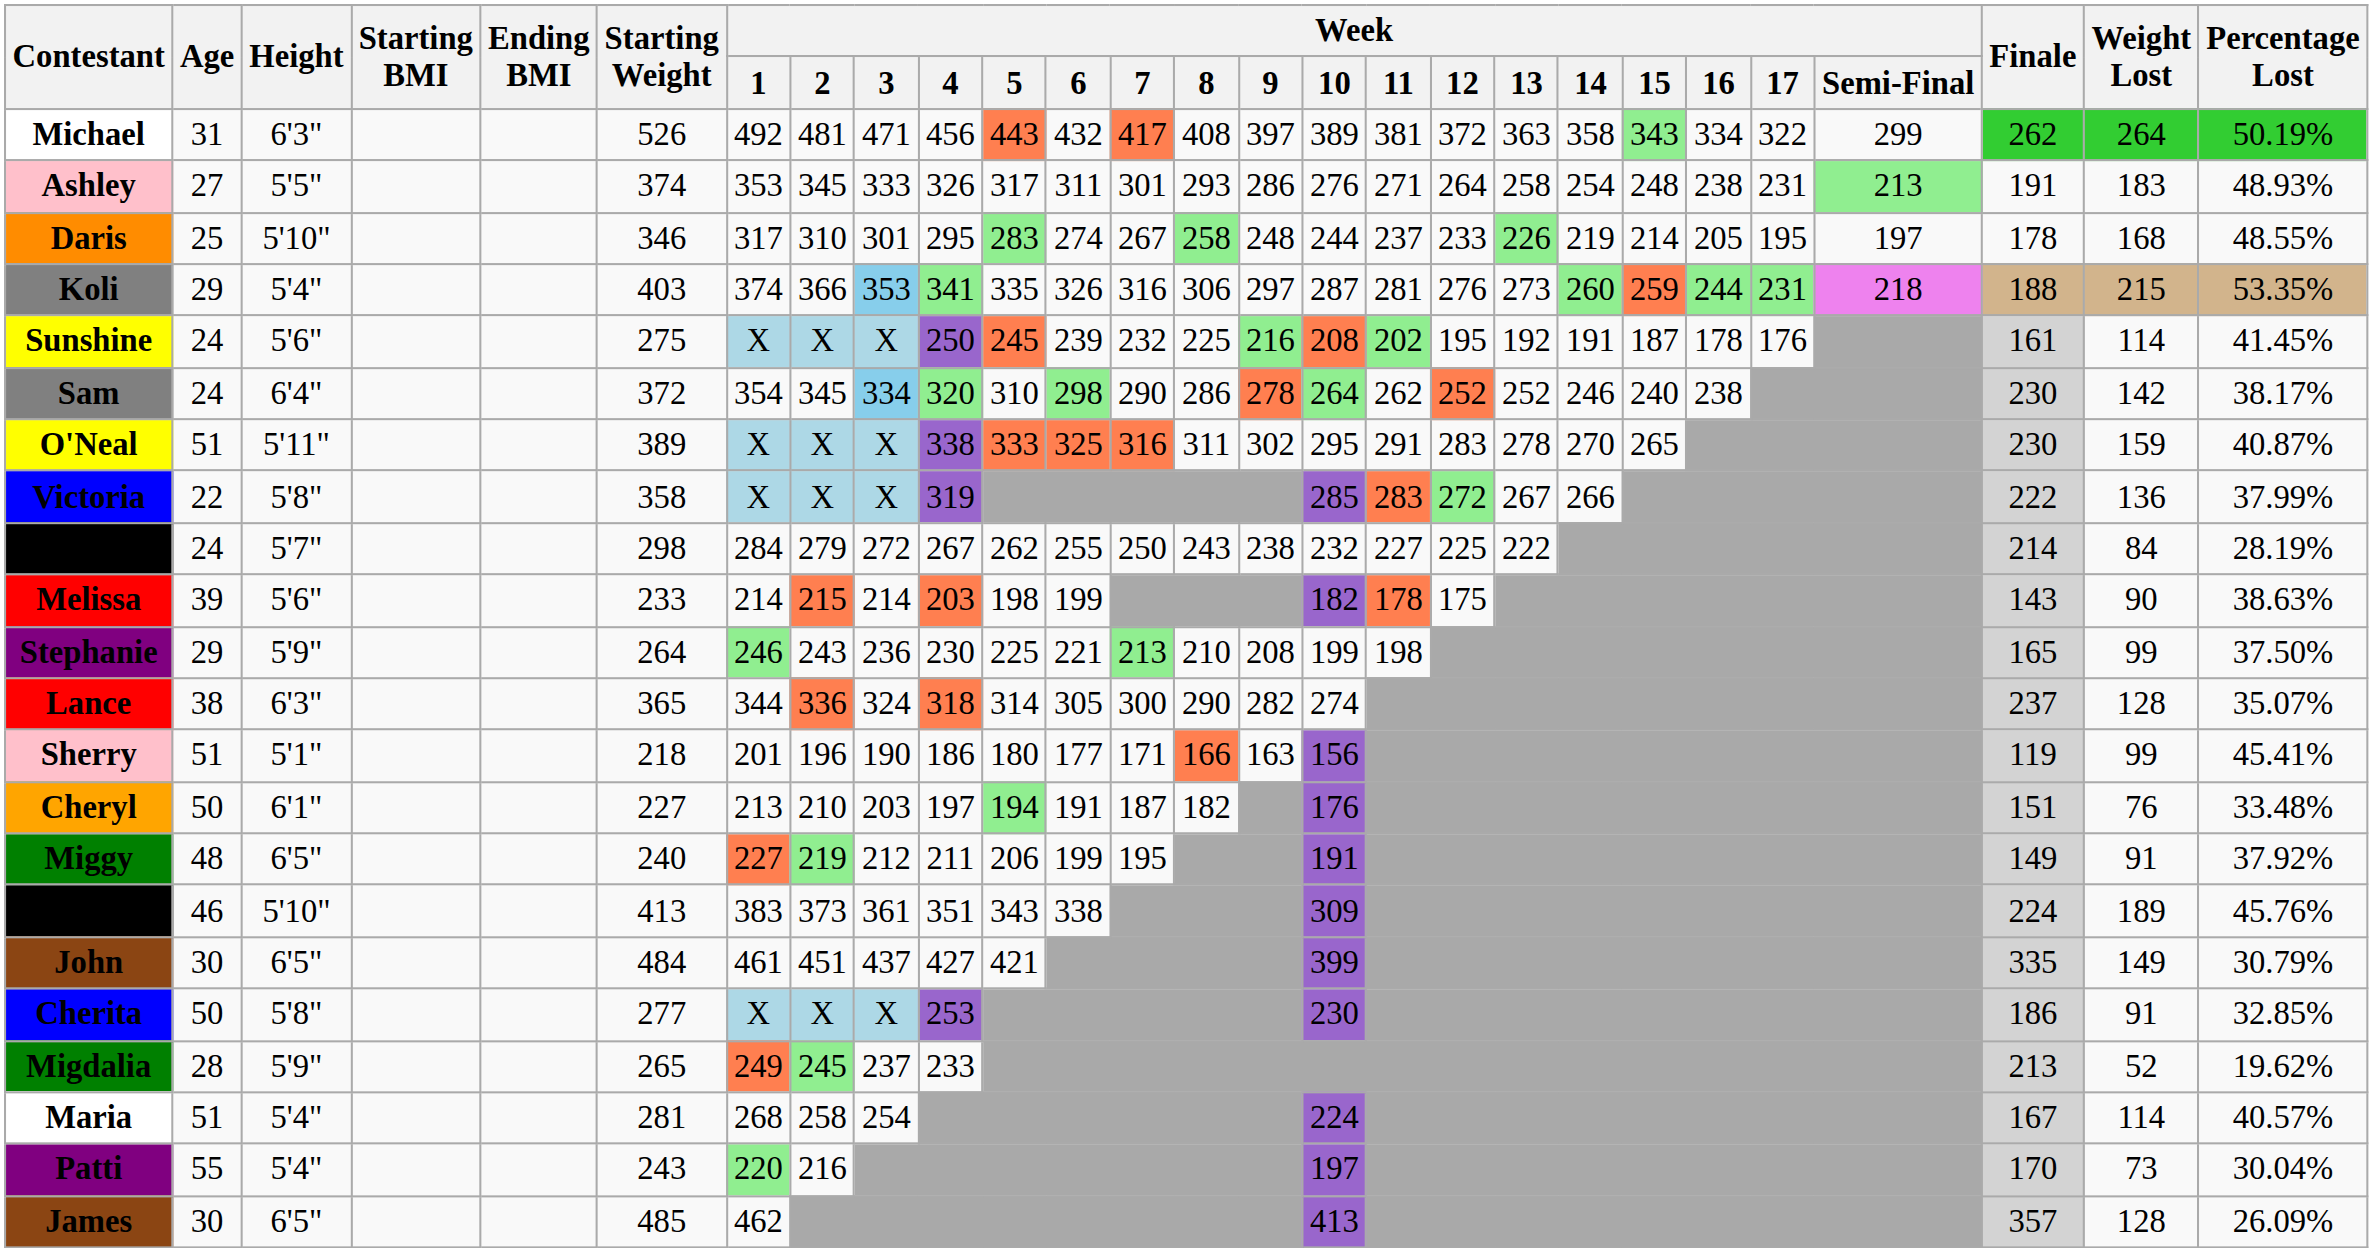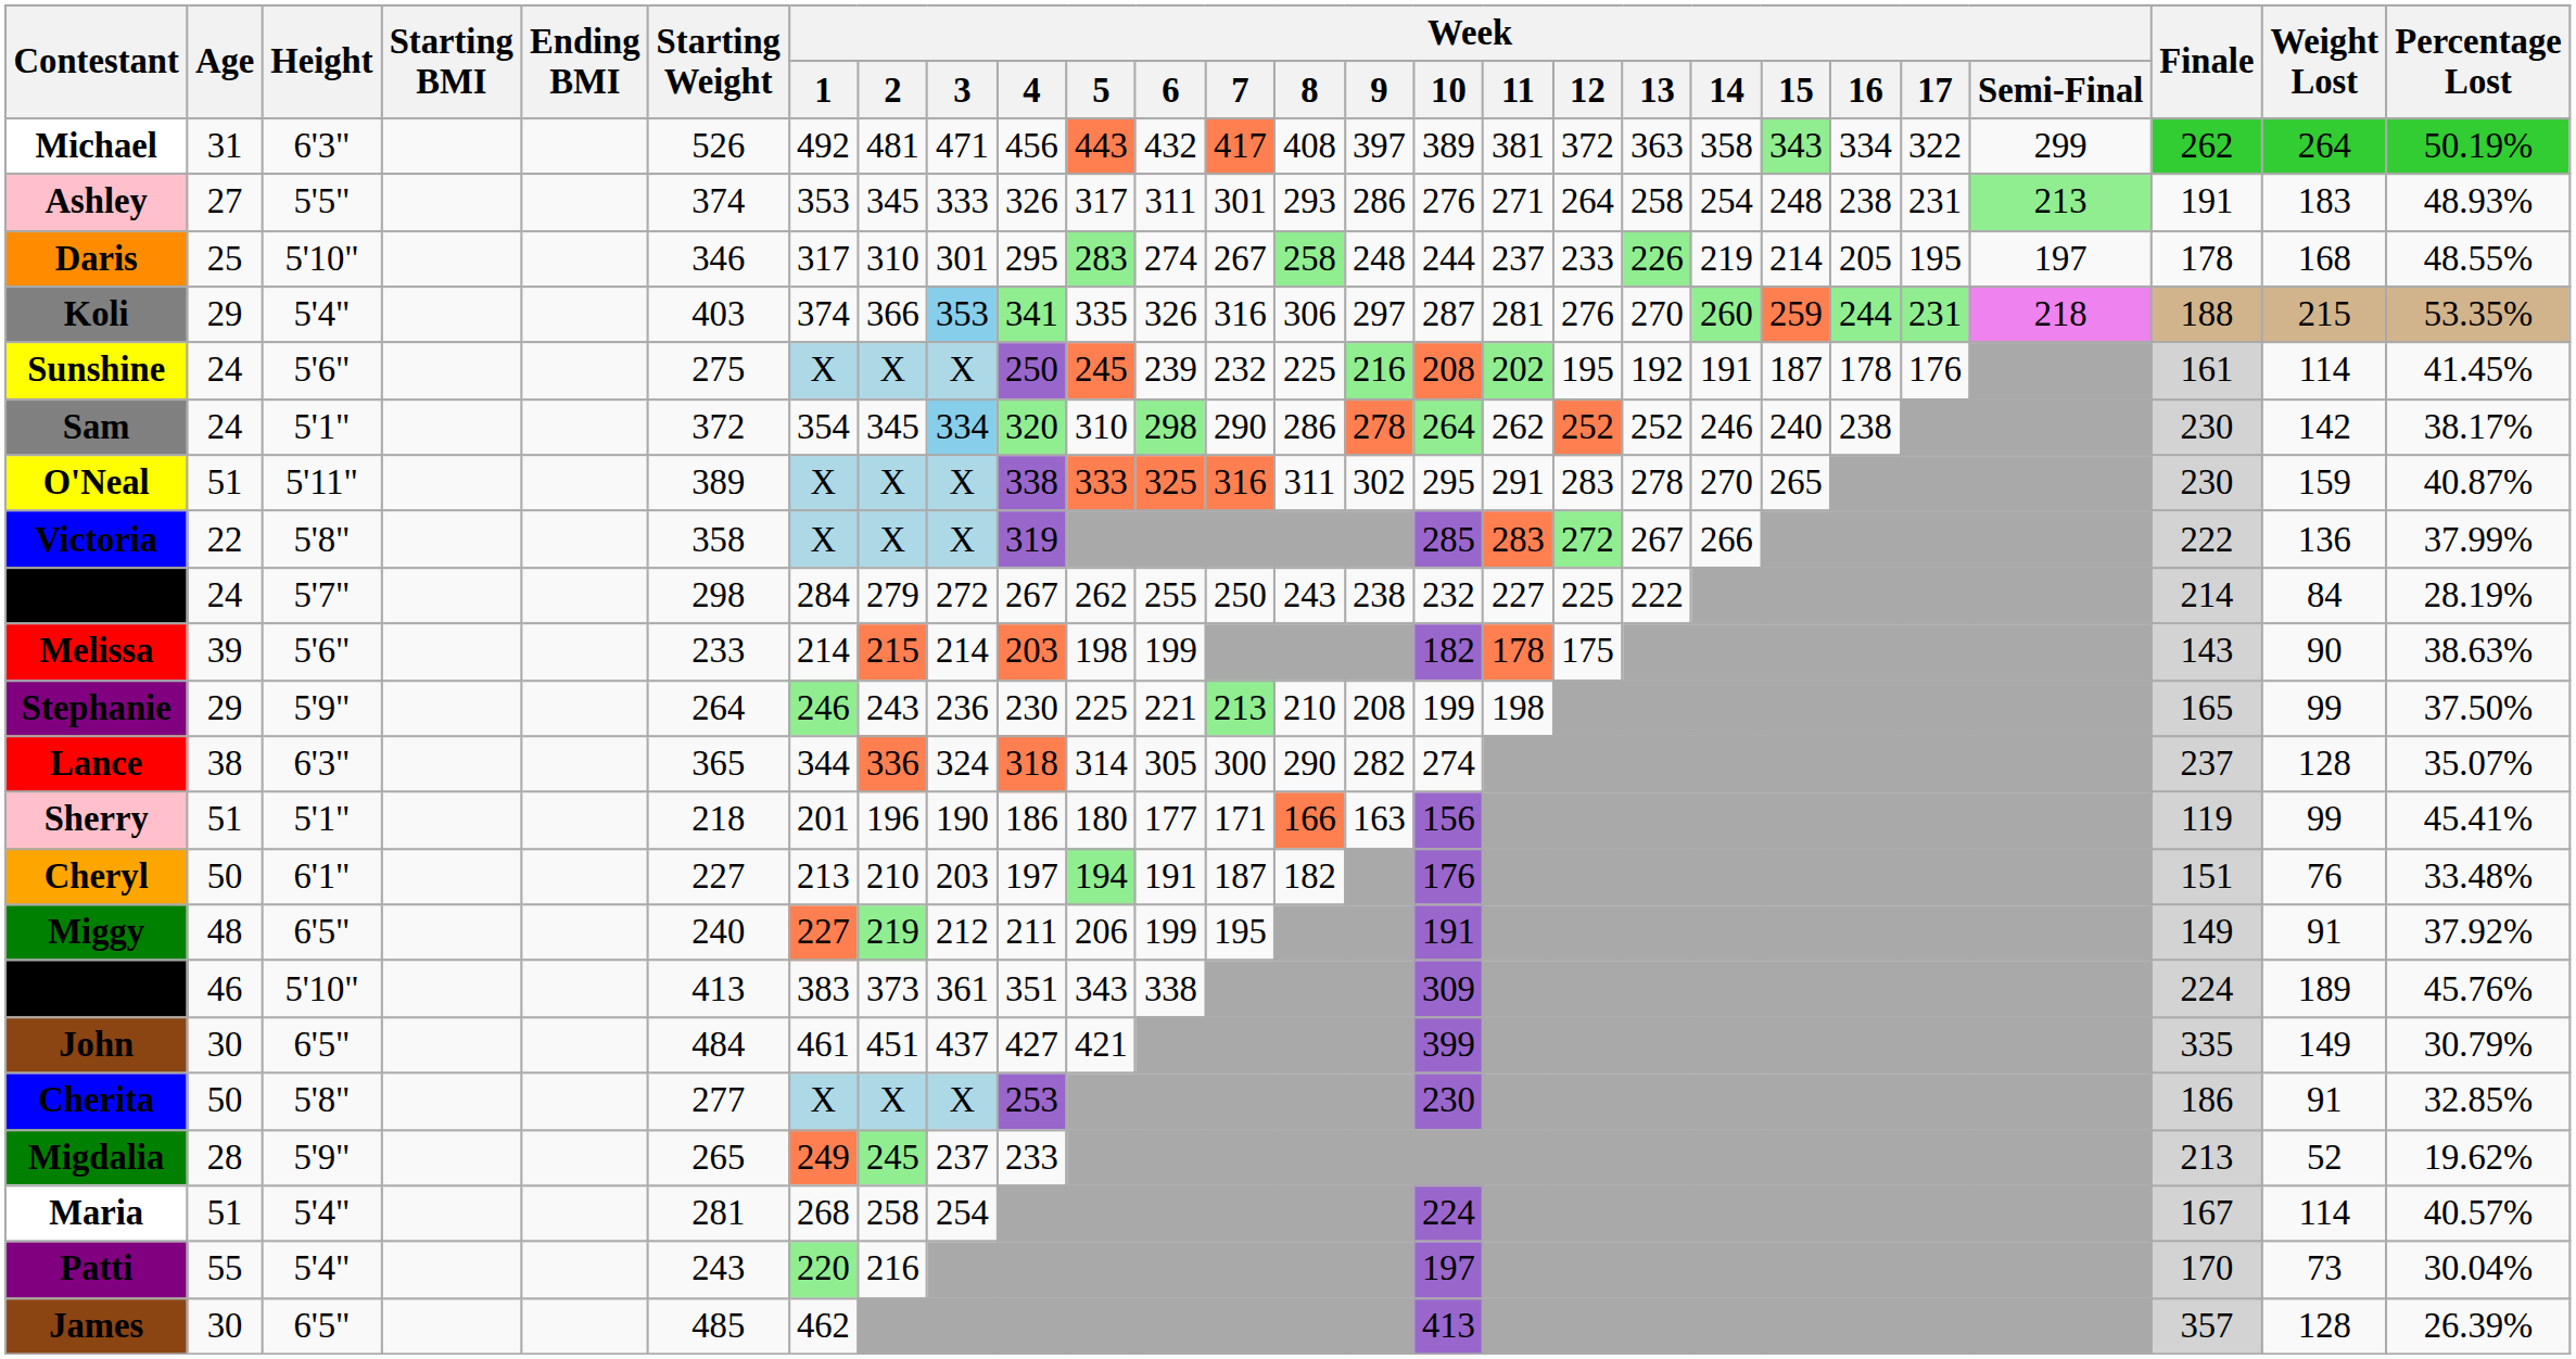Koli | Week / 13: 273 -> 270
Sam | Height: 6'4" -> 5'1"
James | Percentage Lost: 26.09% -> 26.39%
